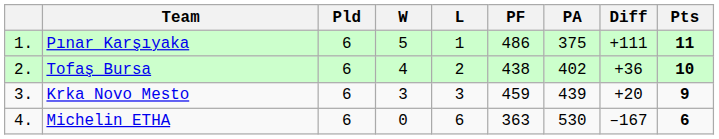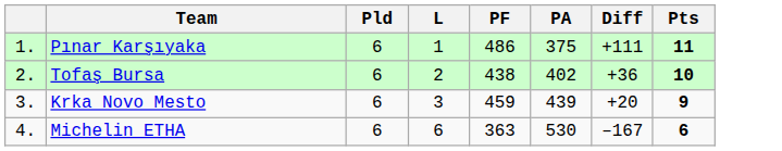- column: W | 5 | 4 | 3 | 0
